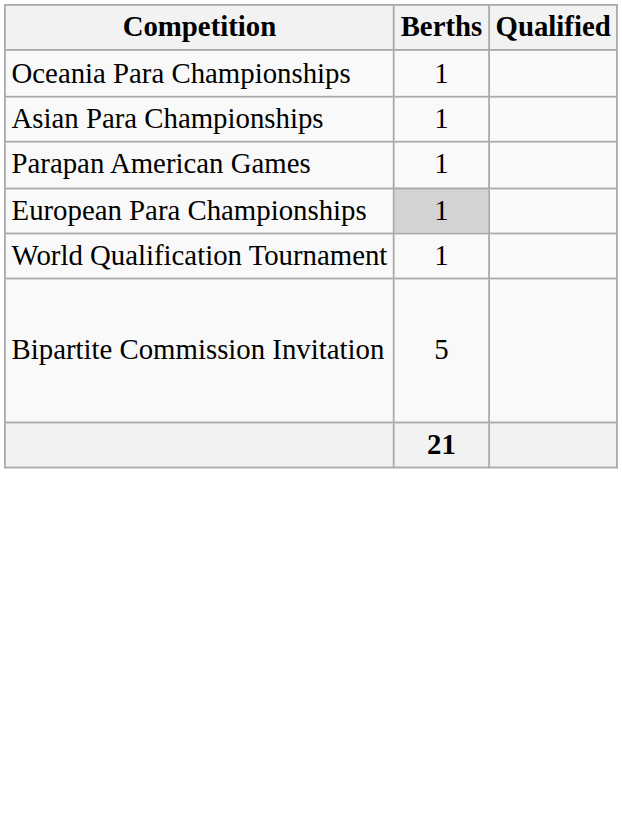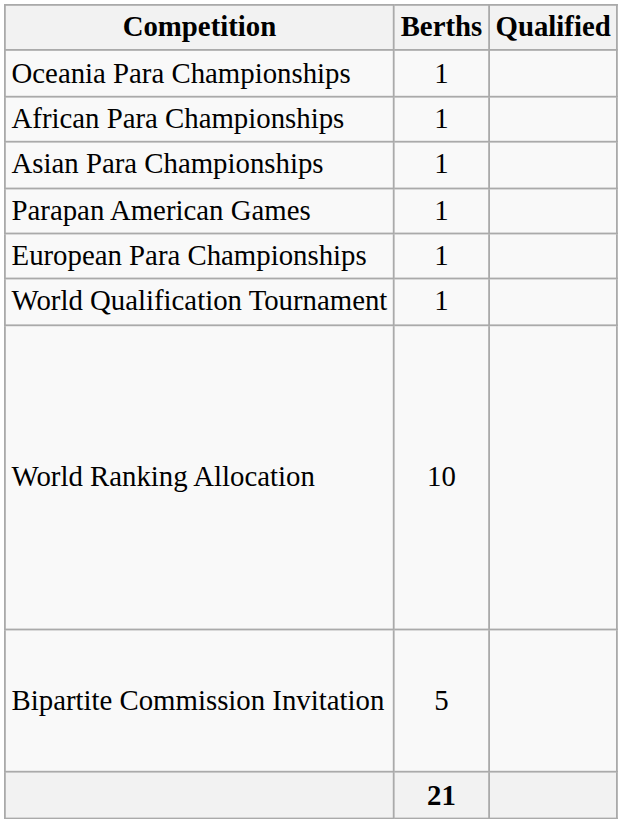+ row: African Para Championships | 1
European Para Championships | Berths: lightgrey background -> no background
+ row: World Ranking Allocation | 10
